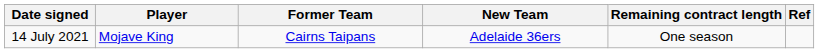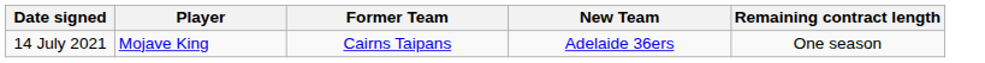- column: Ref
